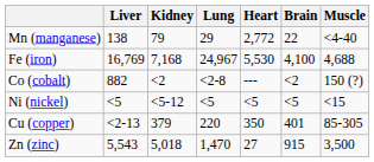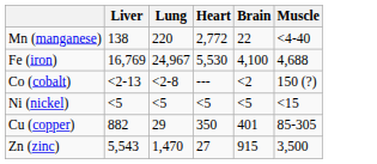- column: Kidney | 79 | 7,168 | <2 | <5-12 | 379 | 5,018
Mn (manganese) | Lung: 29 -> 220
Co (cobalt) | Liver: 882 -> <2-13
Cu (copper) | Liver: <2-13 -> 882
Cu (copper) | Lung: 220 -> 29
